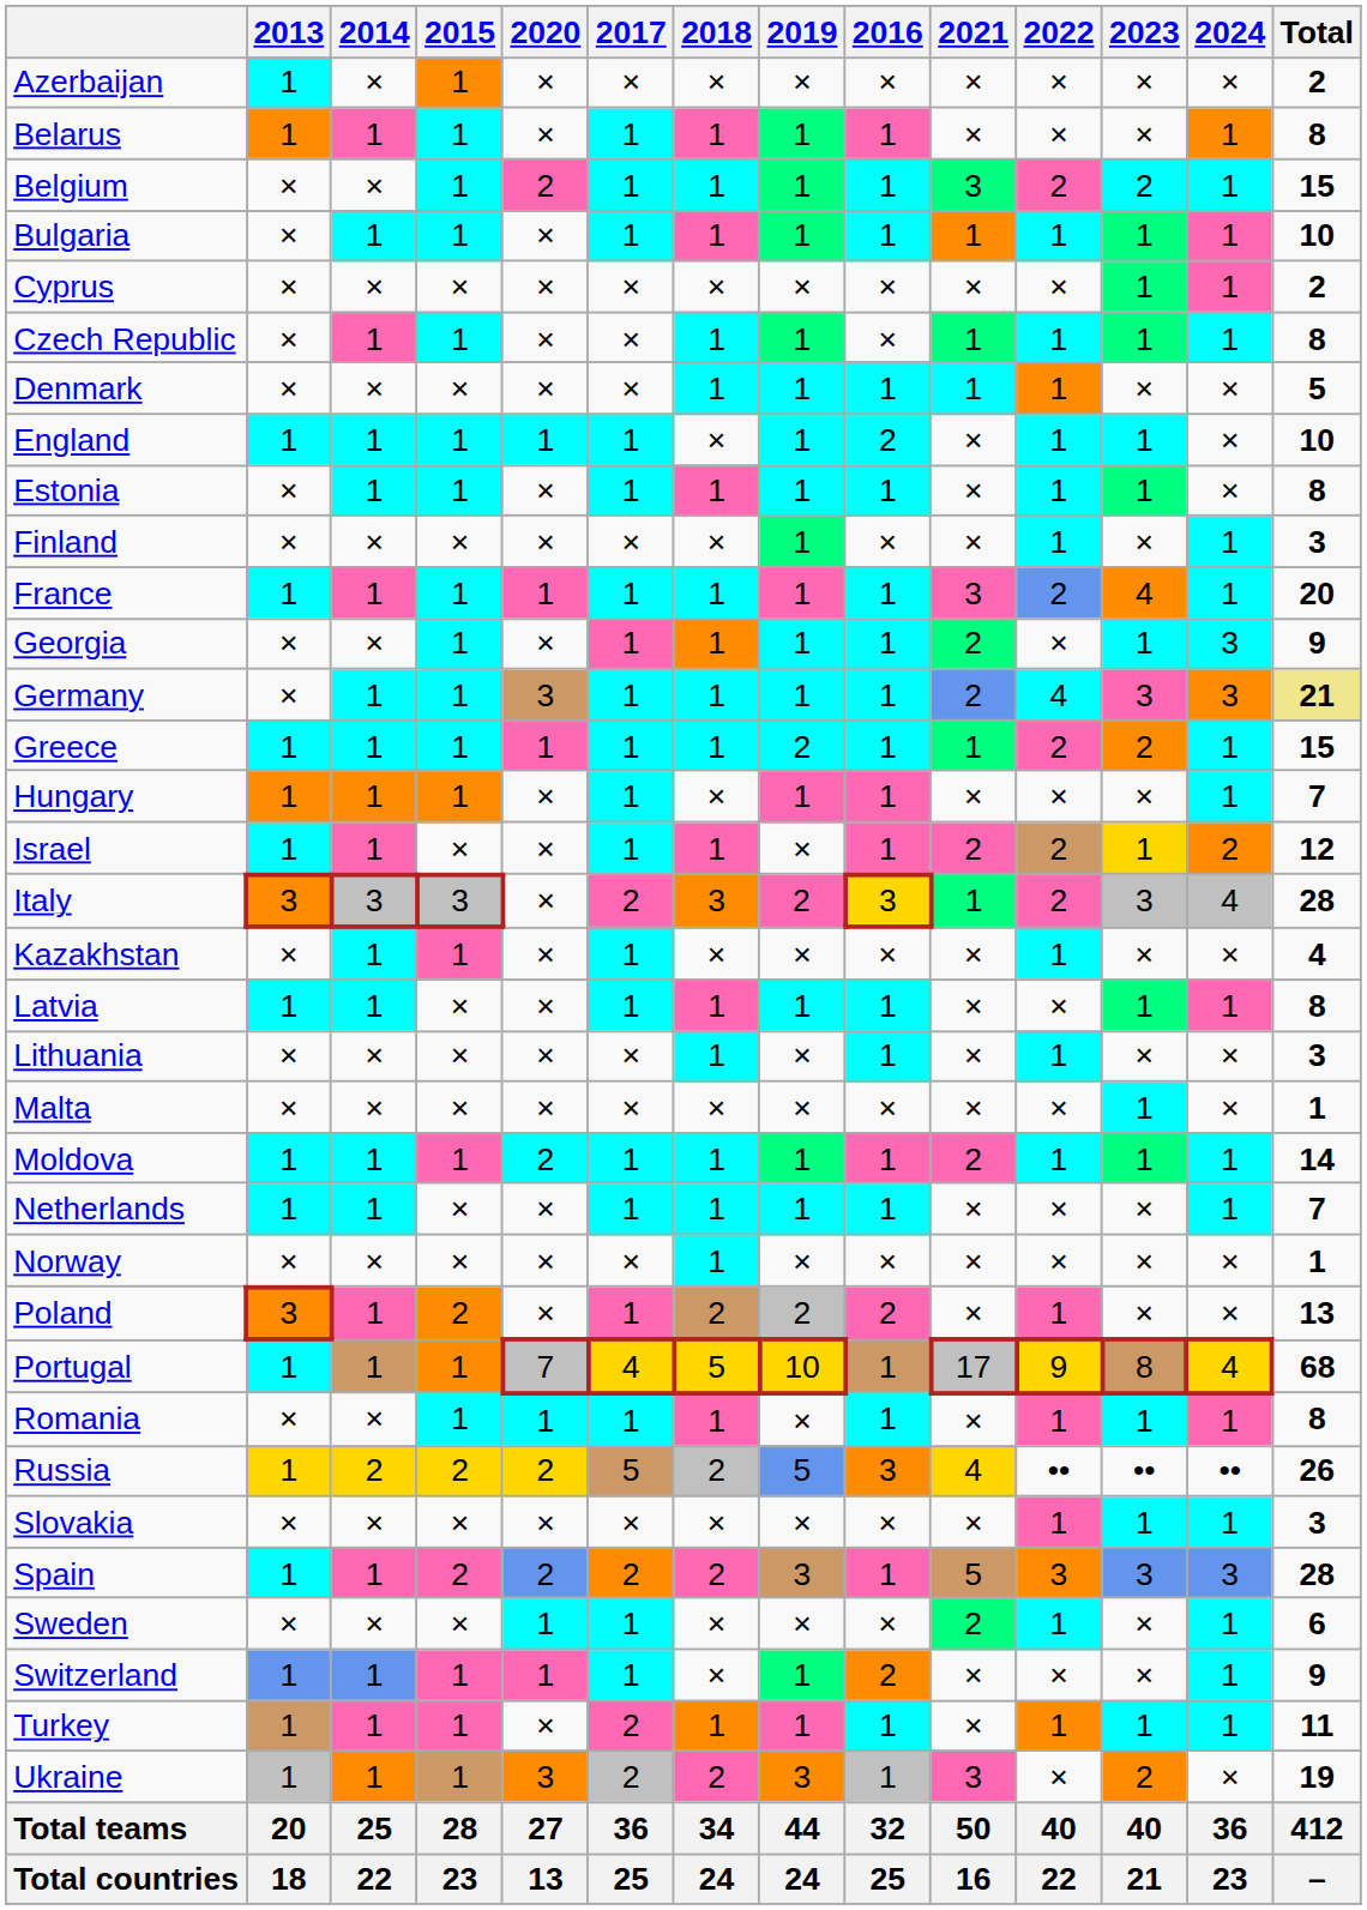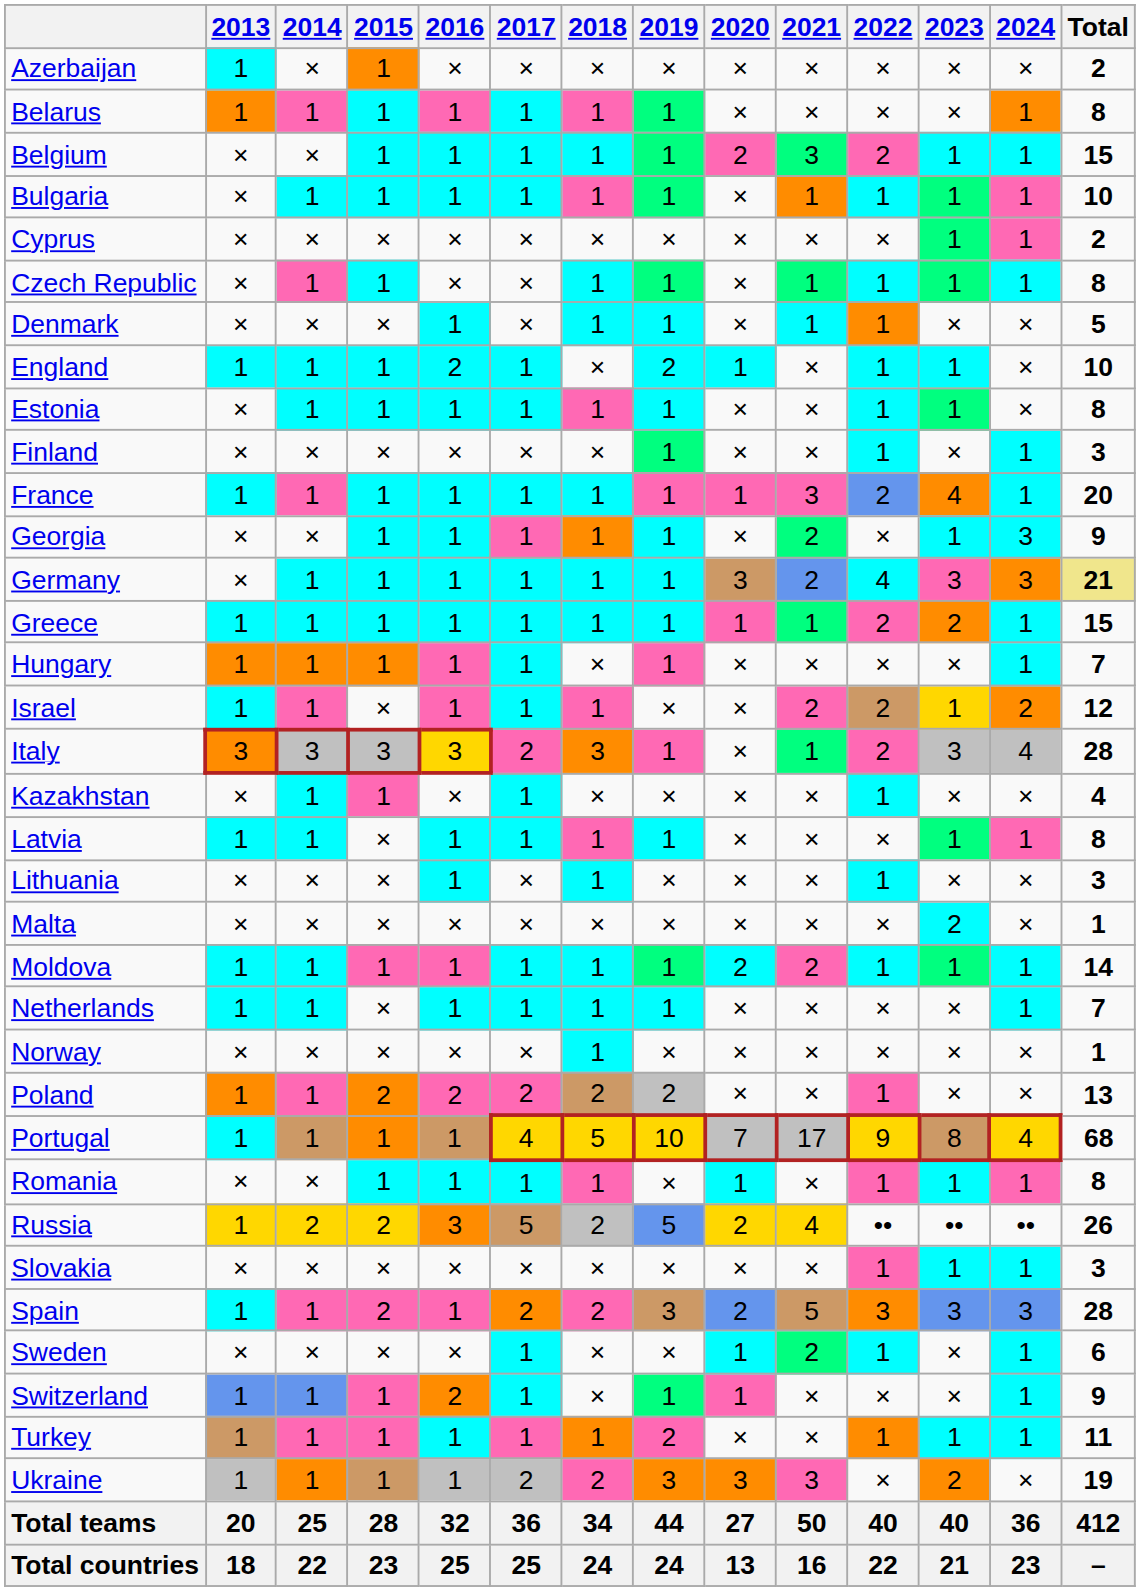columns swapped: 2016 <-> 2020
Belgium | 2023: 2 -> 1
England | 2019: 1 -> 2
Greece | 2019: 2 -> 1
Italy | 2019: 2 -> 1
Malta | 2023: 1 -> 2
Poland | 2013: 3 -> 1
Poland | 2017: 1 -> 2
Turkey | 2017: 2 -> 1
Turkey | 2019: 1 -> 2
